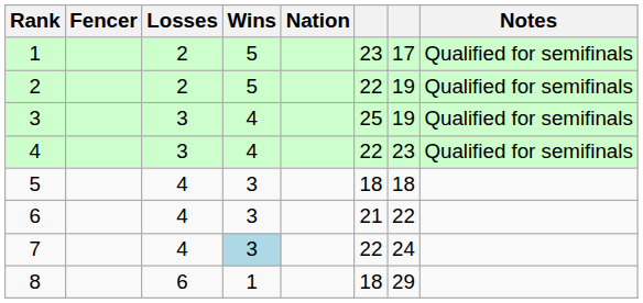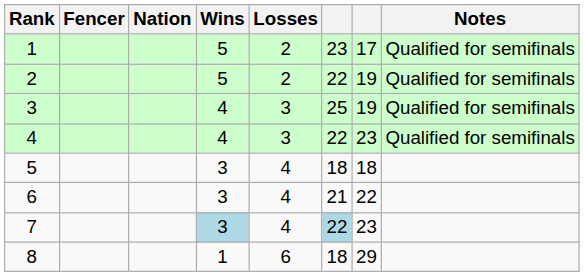columns swapped: Nation <-> Losses
7 | column 6: no background -> lightblue background
7 | column 7: 24 -> 23
